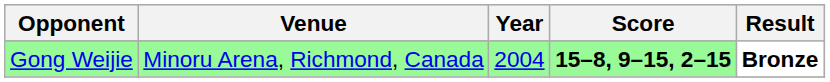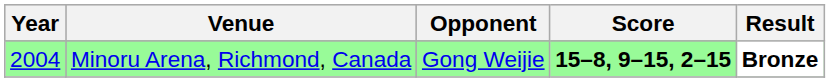columns swapped: Year <-> Opponent
